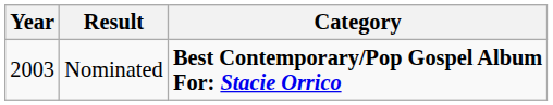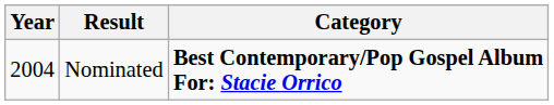Nominated | Year: 2003 -> 2004
